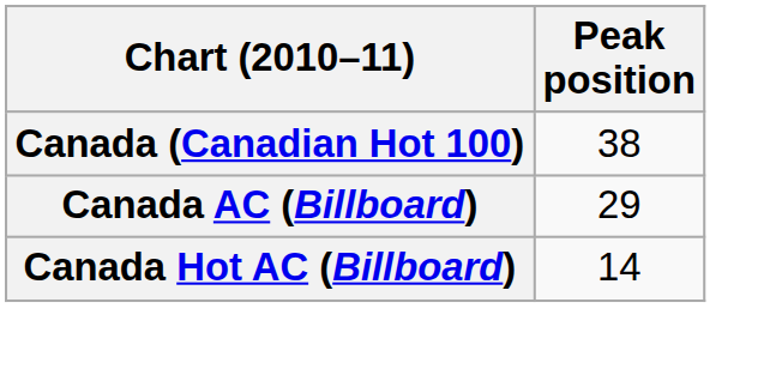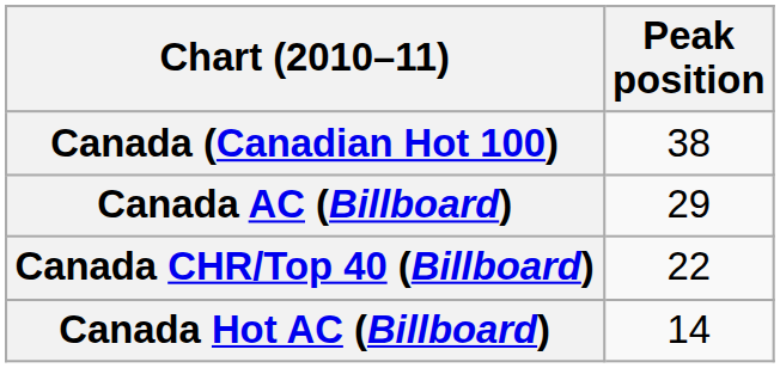+ row: Canada CHR/Top 40 (Billboard) | 22
